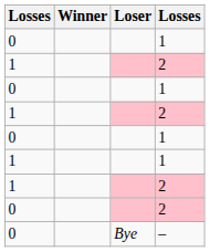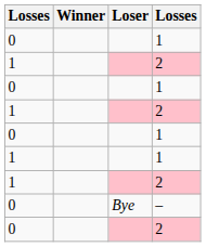rows swapped: 0 / 2 <-> –
